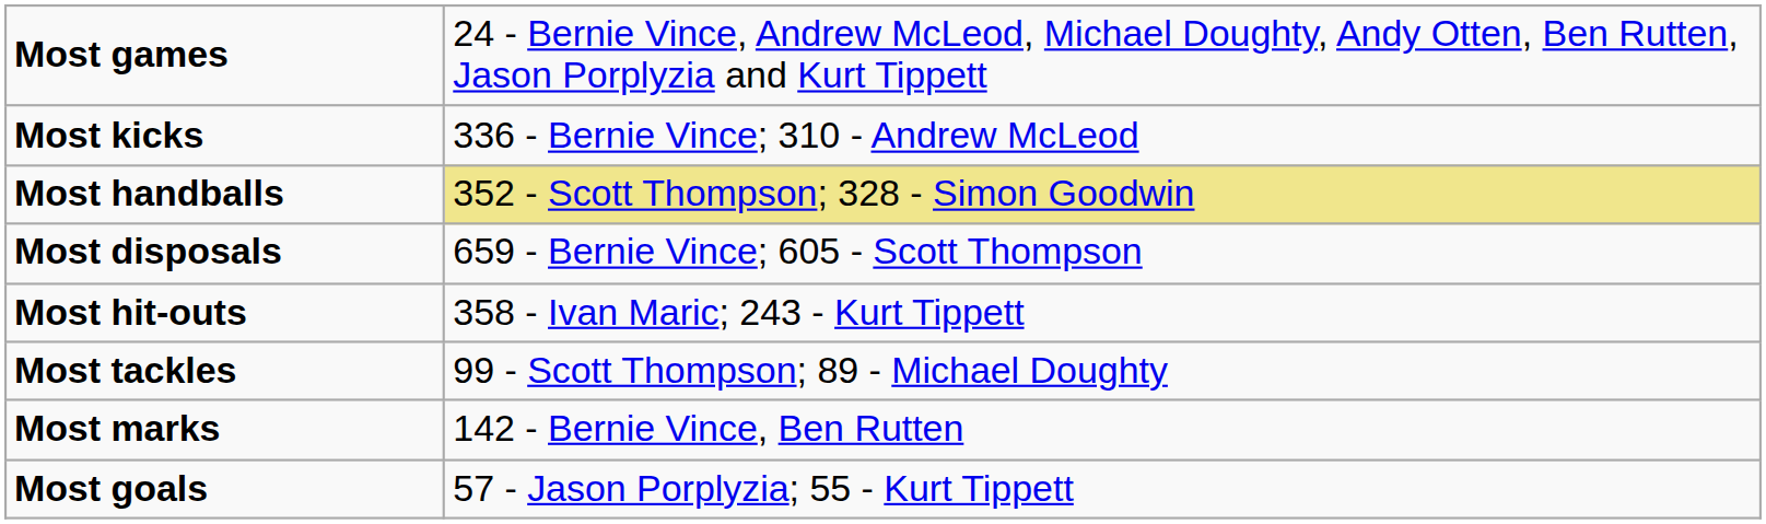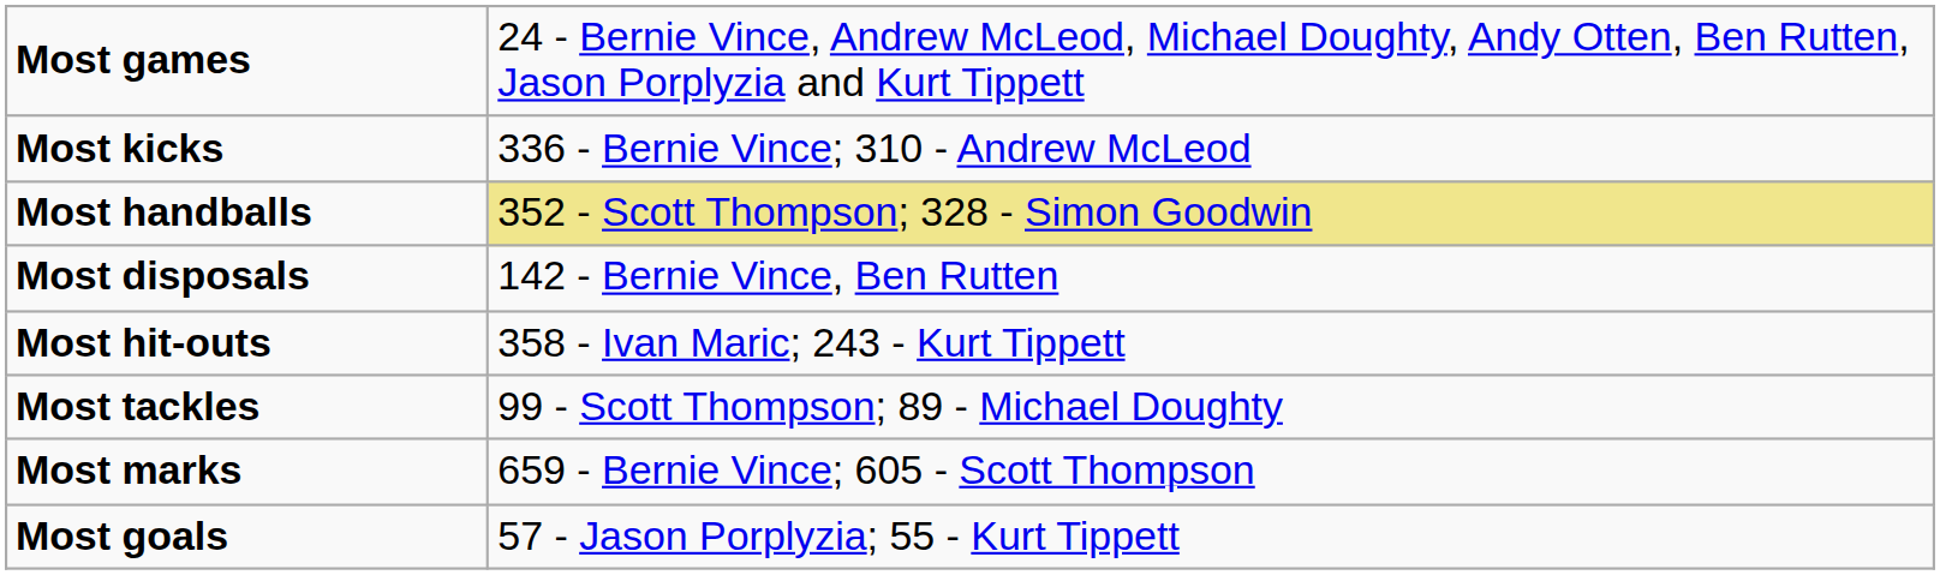Most disposals | column 2: 659 - Bernie Vince; 605 - Scott Thompson -> 142 - Bernie Vince, Ben Rutten
Most marks | column 2: 142 - Bernie Vince, Ben Rutten -> 659 - Bernie Vince; 605 - Scott Thompson
